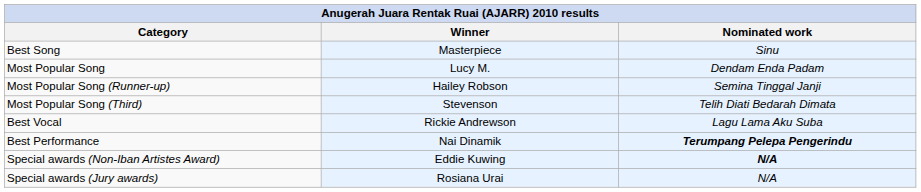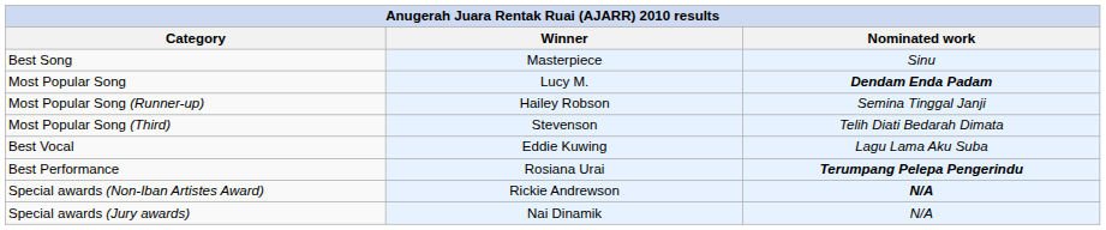Most Popular Song | Nominated work: normal -> bold
Best Vocal | Winner: Rickie Andrewson -> Eddie Kuwing
Best Performance | Winner: Nai Dinamik -> Rosiana Urai
Special awards (Non-Iban Artistes Award) | Winner: Eddie Kuwing -> Rickie Andrewson
Special awards (Jury awards) | Winner: Rosiana Urai -> Nai Dinamik
